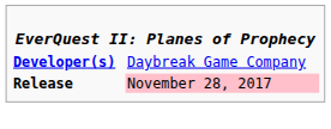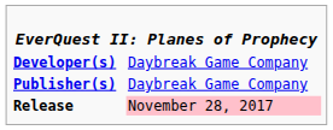+ row: Publisher(s) | Daybreak Game Company
